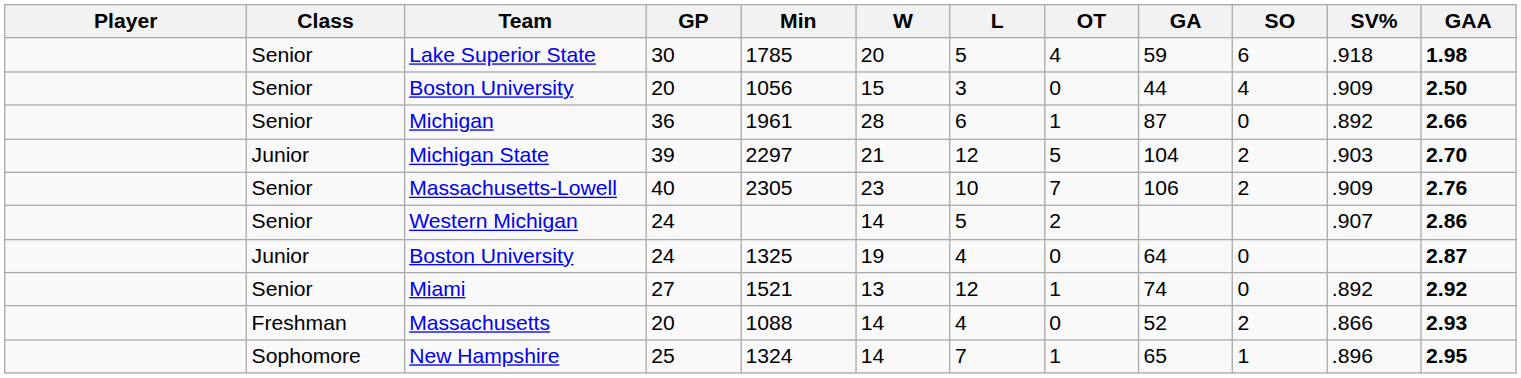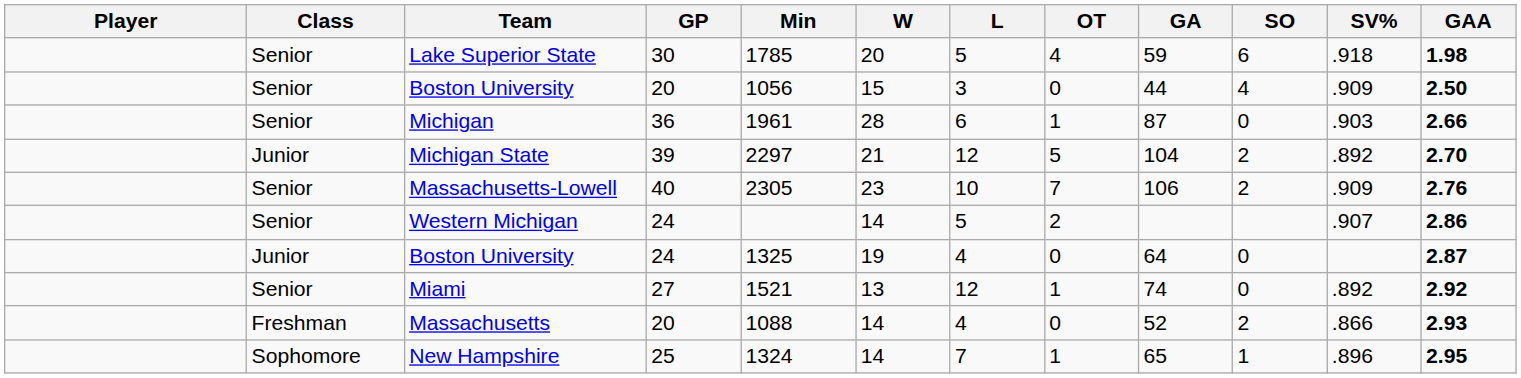Michigan | SV%: .892 -> .903
Michigan State | SV%: .903 -> .892
